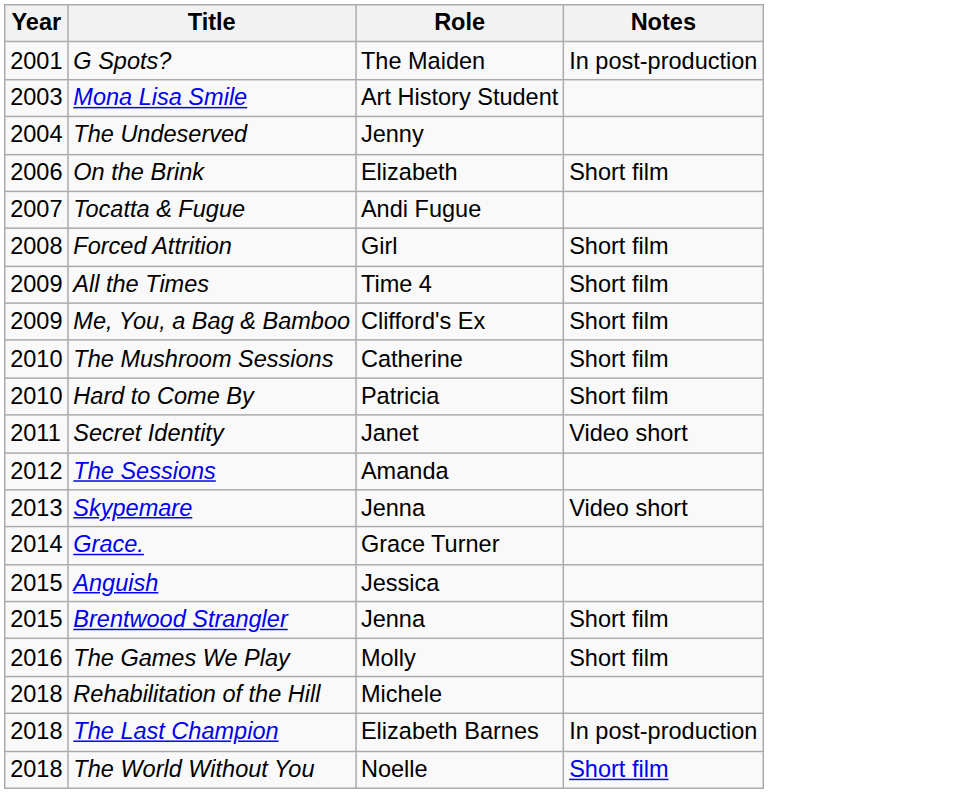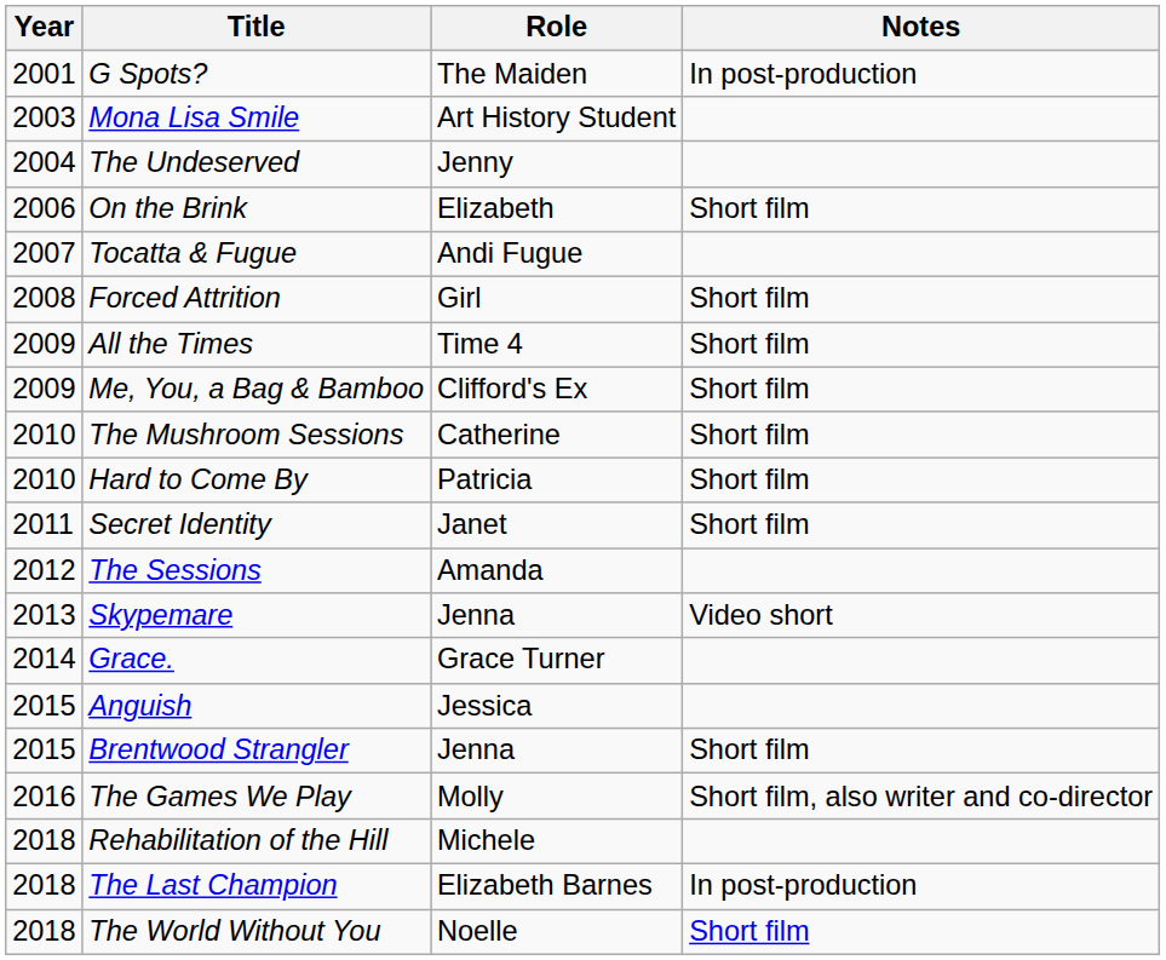Secret Identity | Notes: Video short -> Short film
The Games We Play | Notes: Short film -> Short film, also writer and co-director
